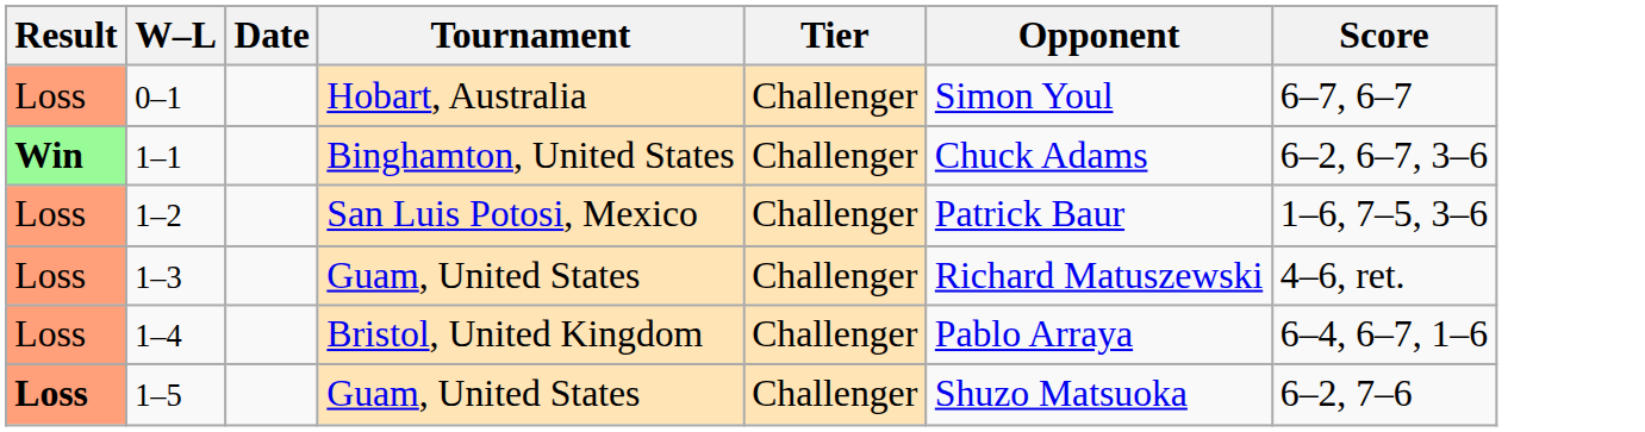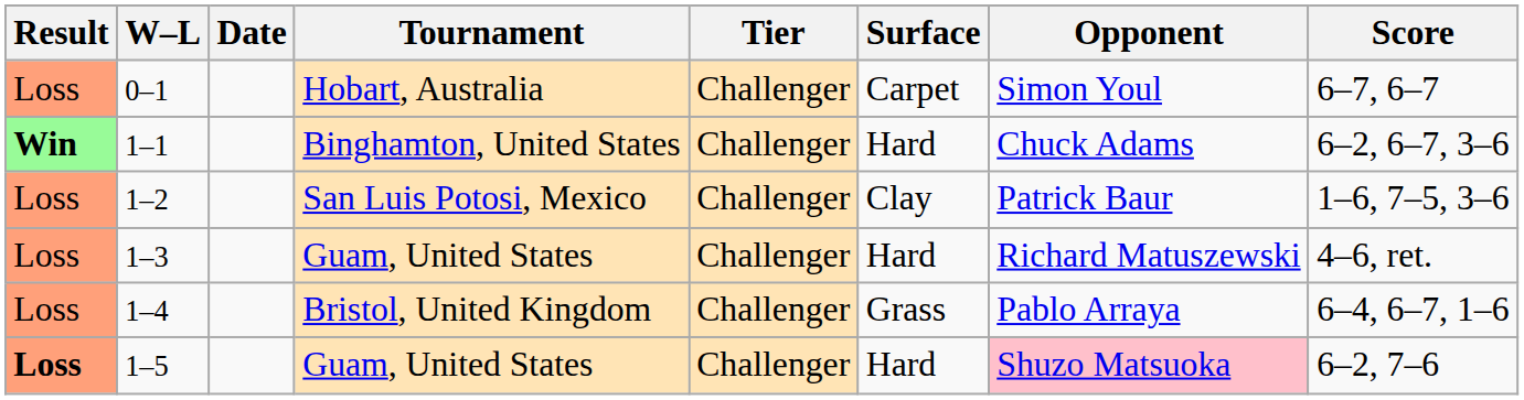+ column: Surface | Carpet | Hard | Clay | Hard | Grass | Hard
1–5 | Opponent: no background -> pink background
